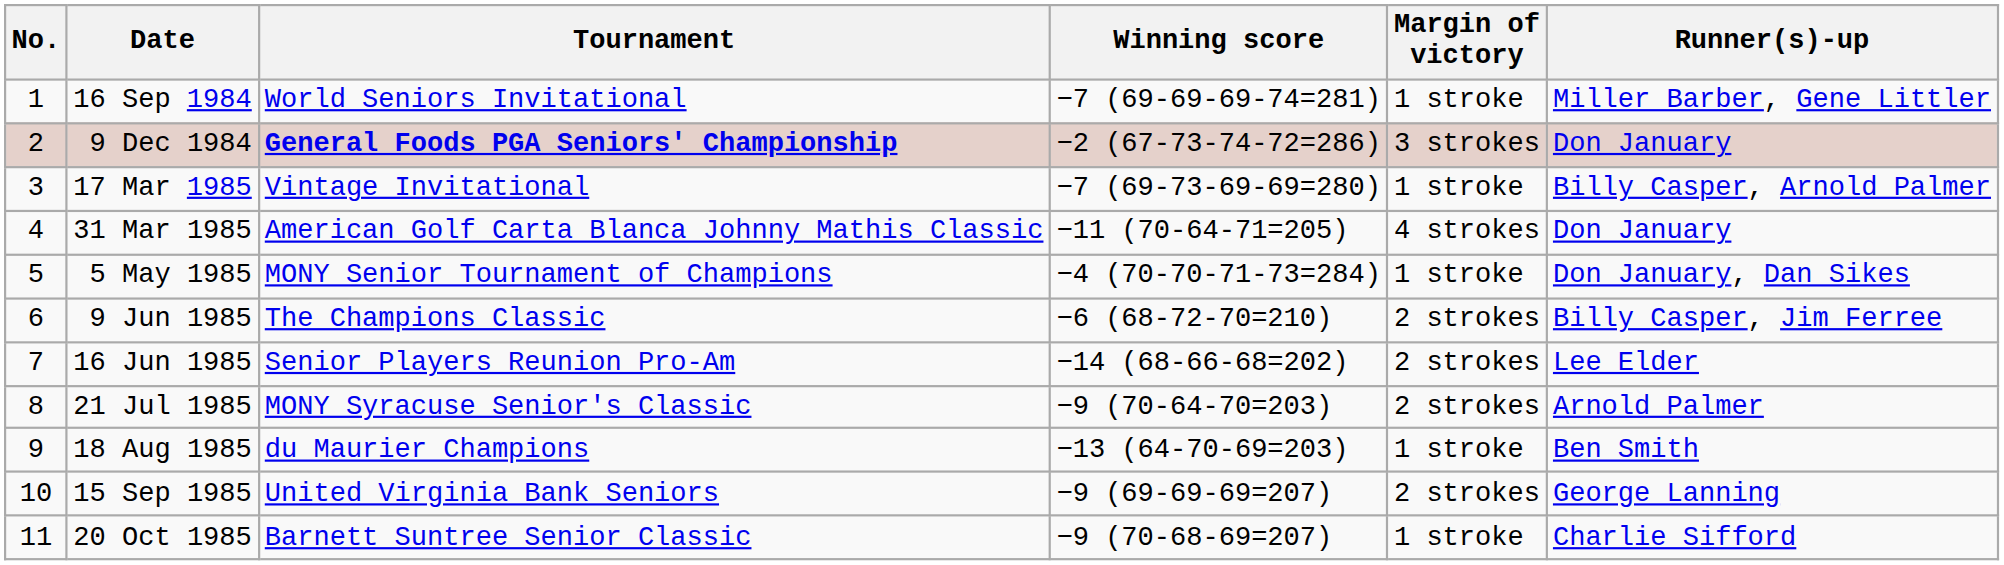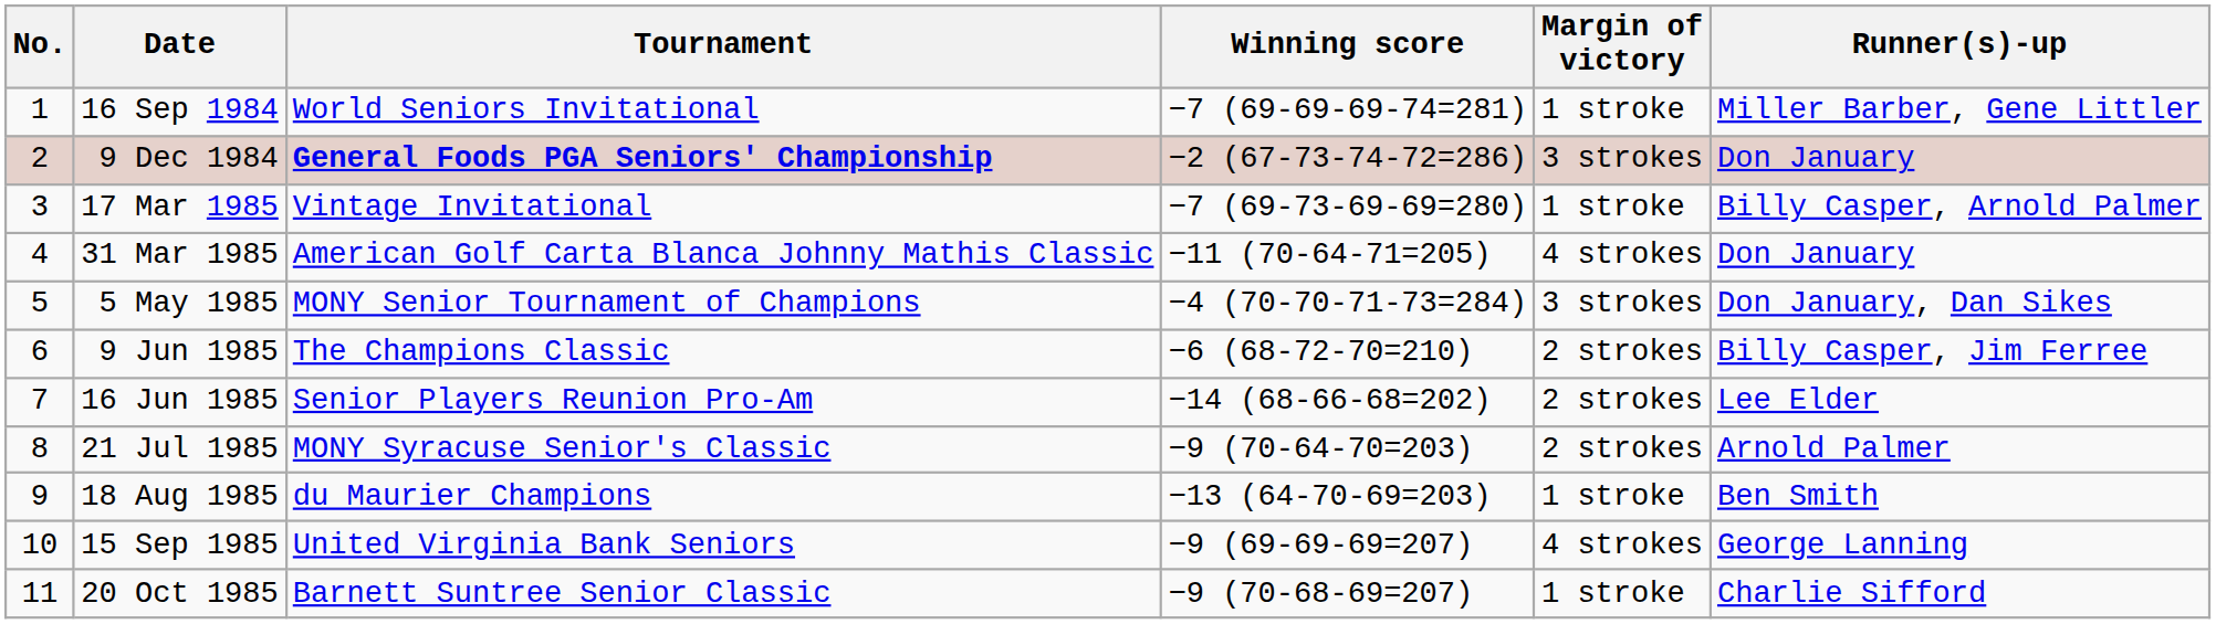5 May 1985 | Margin of victory: 1 stroke -> 3 strokes
15 Sep 1985 | Margin of victory: 2 strokes -> 4 strokes
